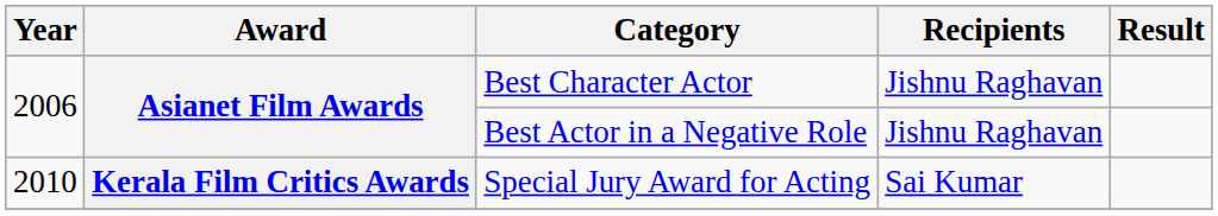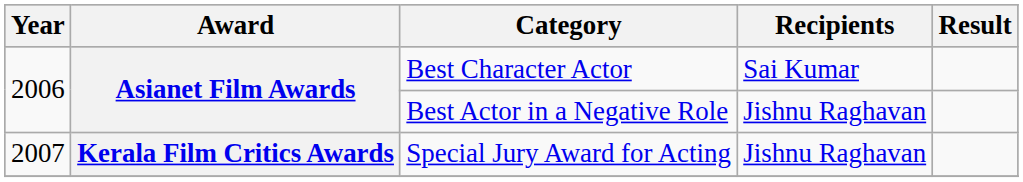Best Character Actor | Recipients: Jishnu Raghavan -> Sai Kumar
Special Jury Award for Acting | Year: 2010 -> 2007
Special Jury Award for Acting | Recipients: Sai Kumar -> Jishnu Raghavan
